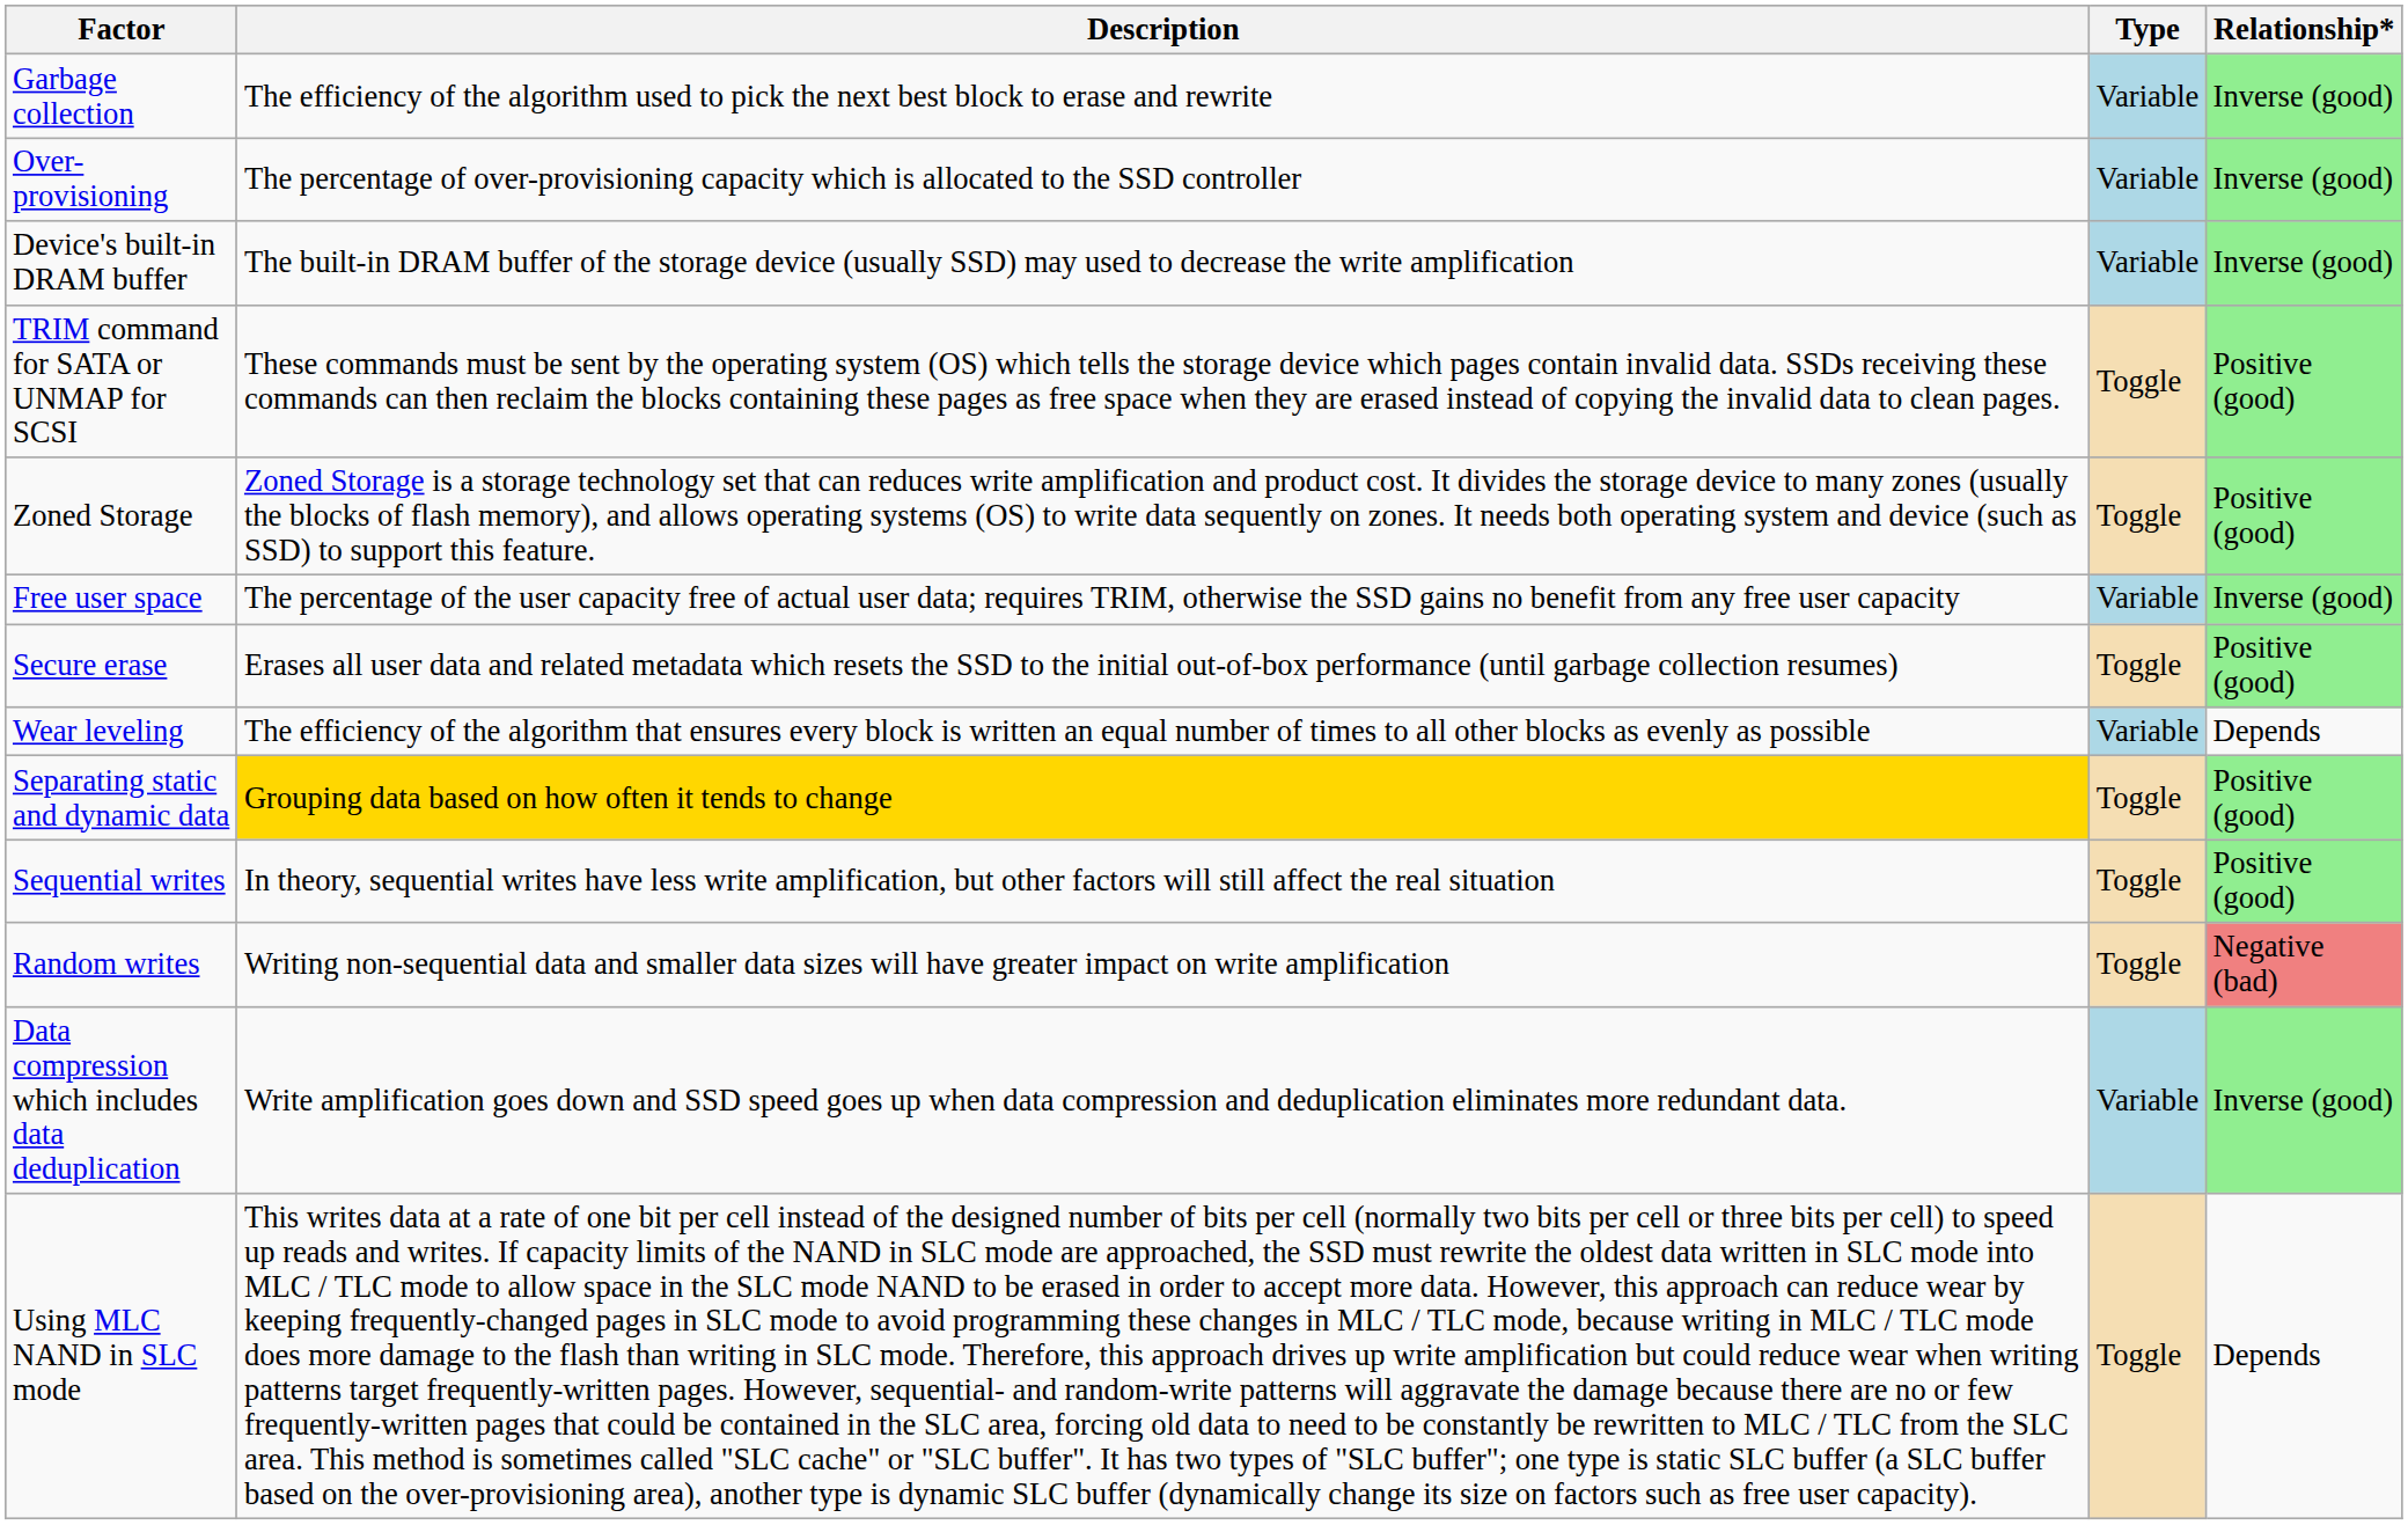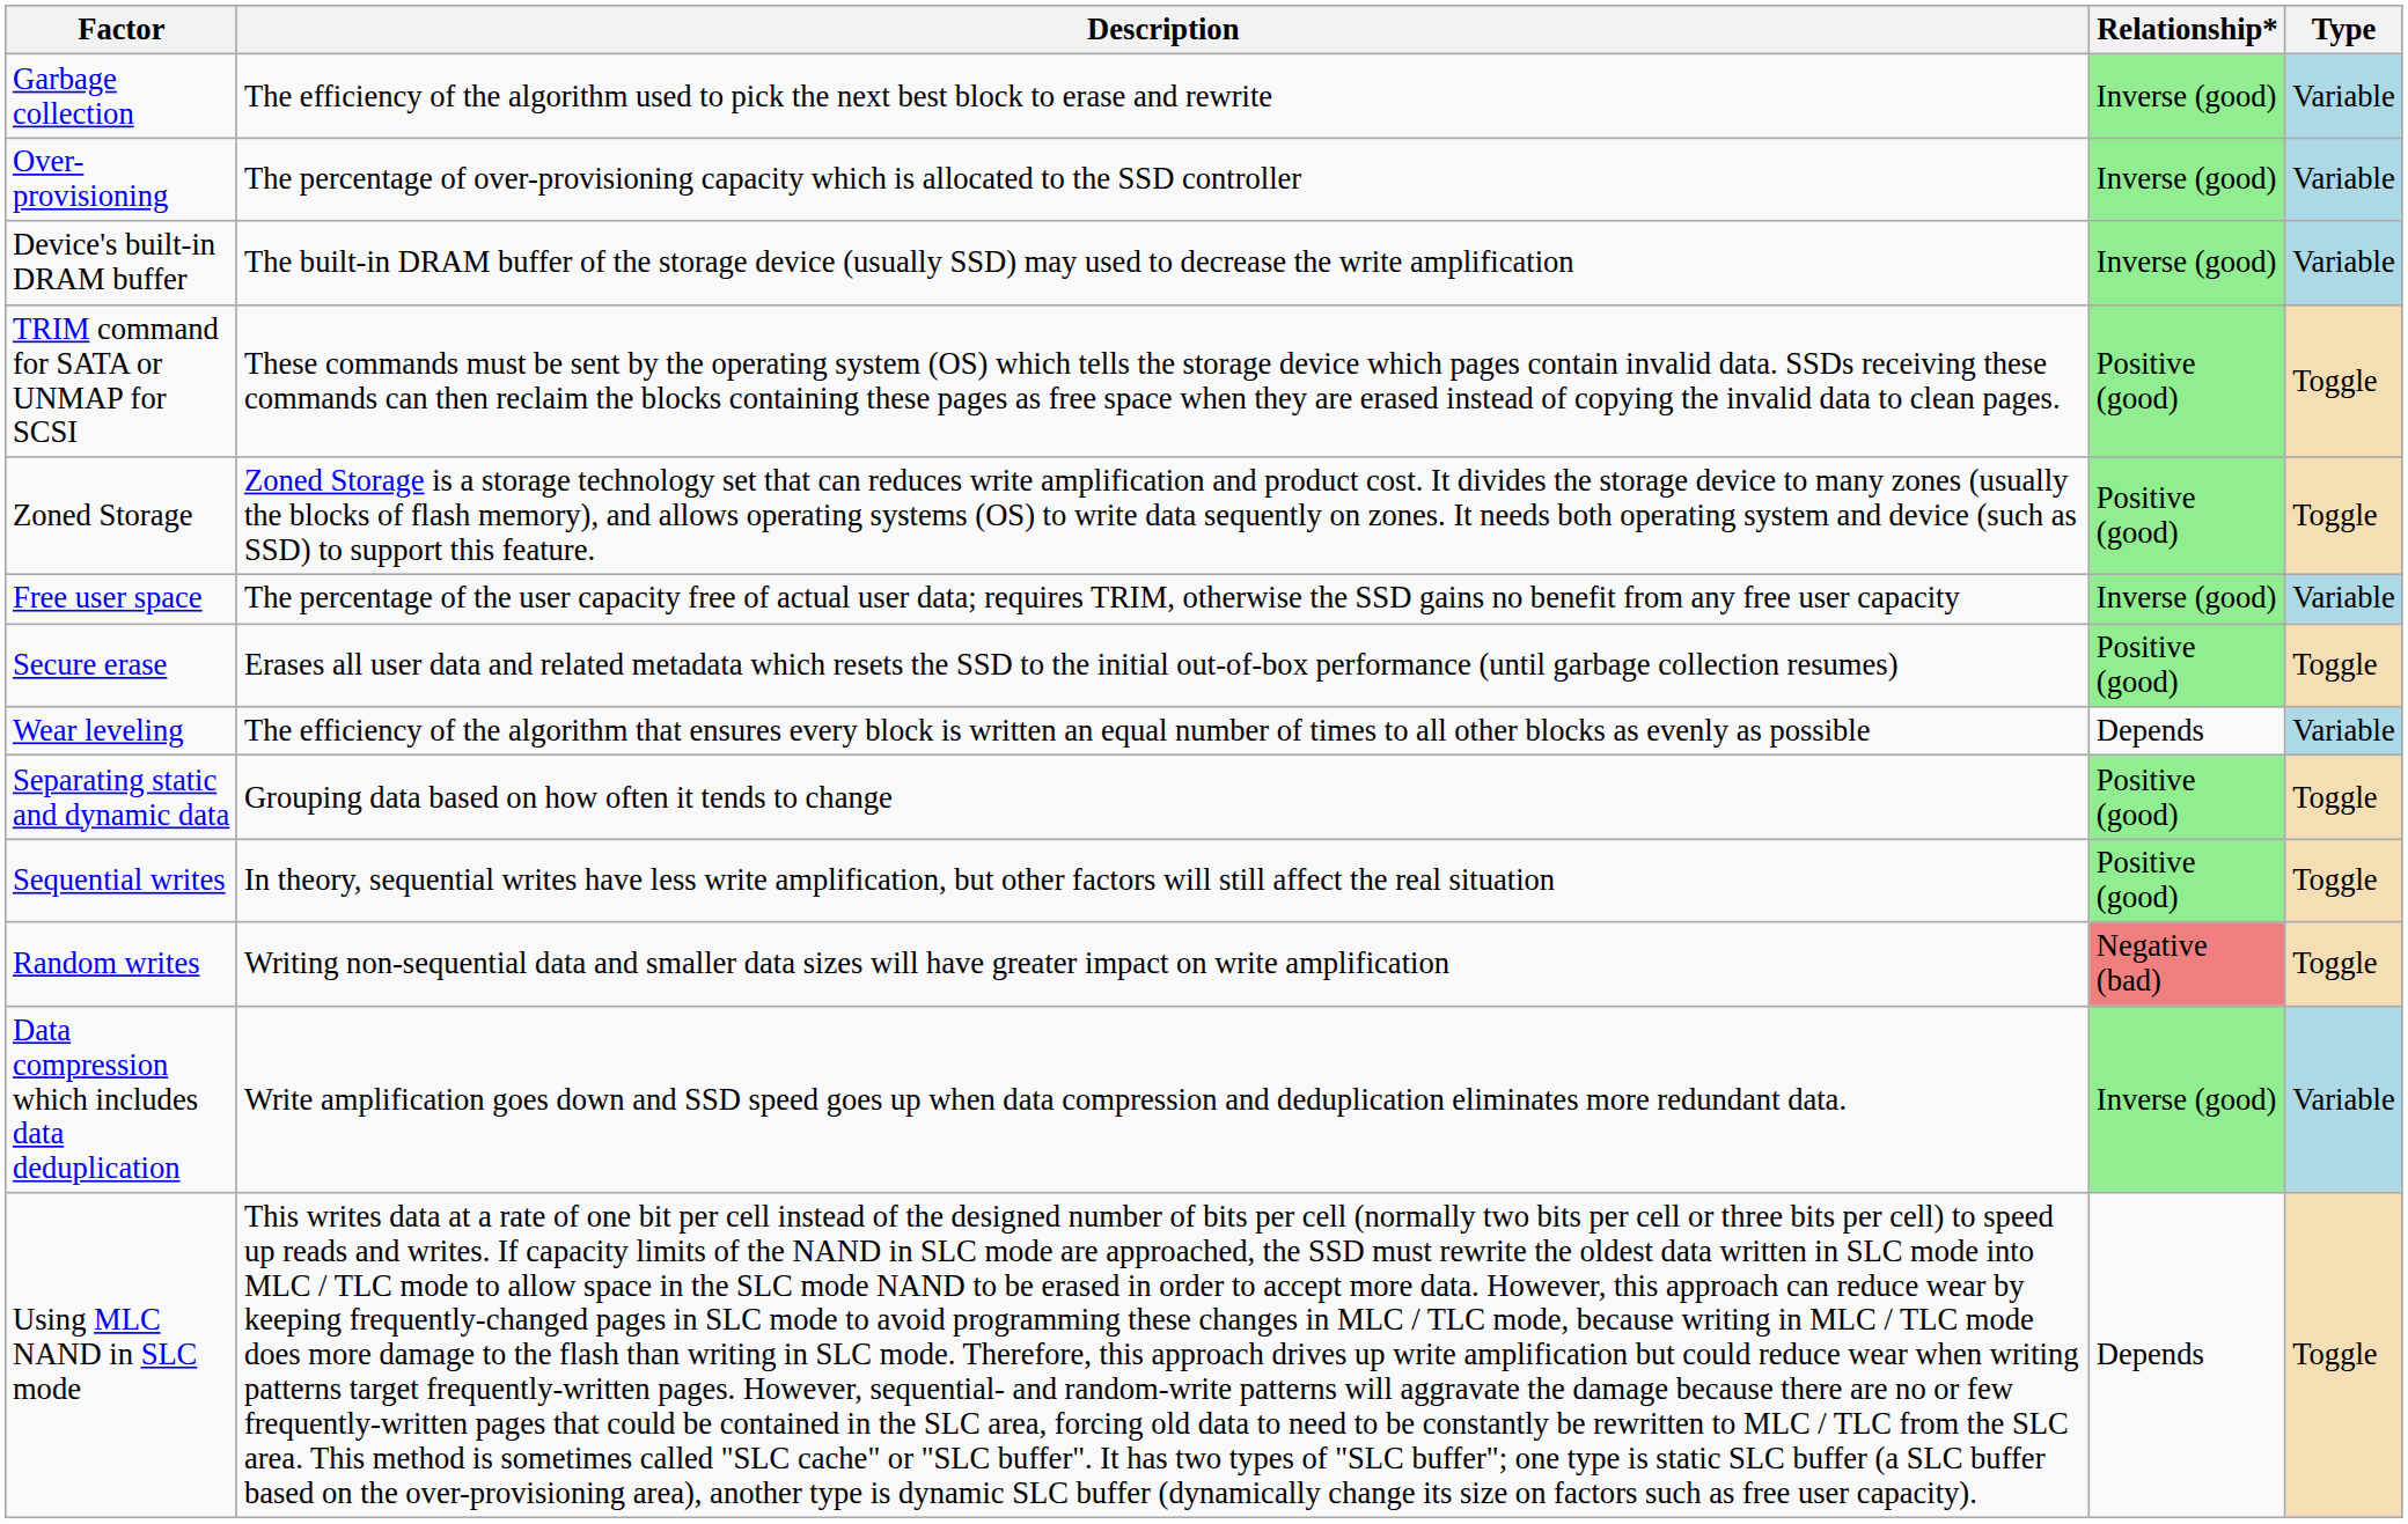columns swapped: Type <-> Relationship*
Separating static and dynamic data | Description: gold background -> no background
